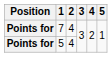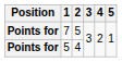7 | 2: 4 -> 5
